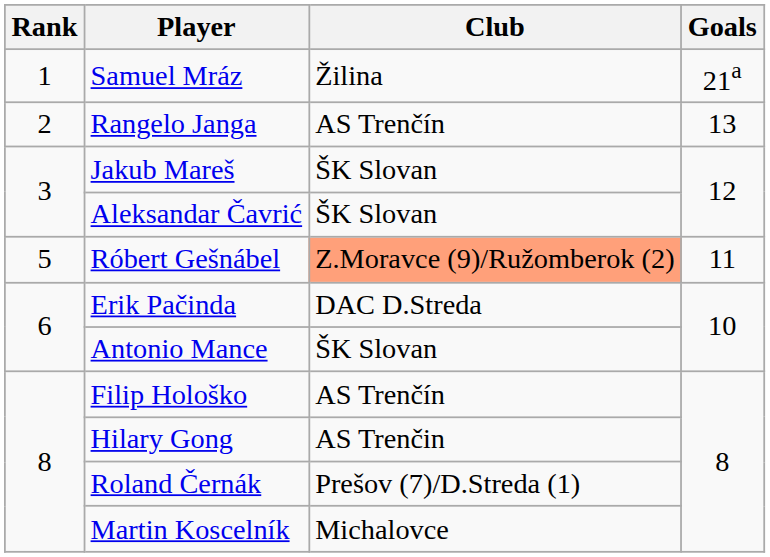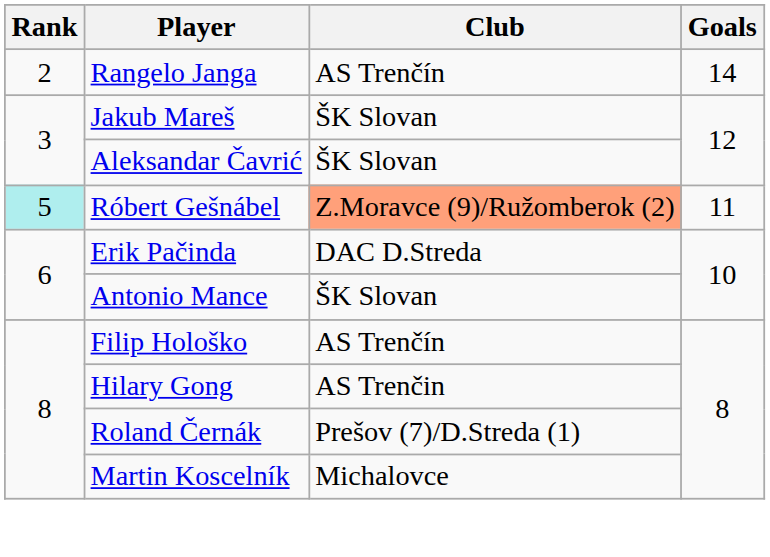- row: 1 | Samuel Mráz | Žilina | 21a
Rangelo Janga | Goals: 13 -> 14
Róbert Gešnábel | Rank: no background -> paleturquoise background
